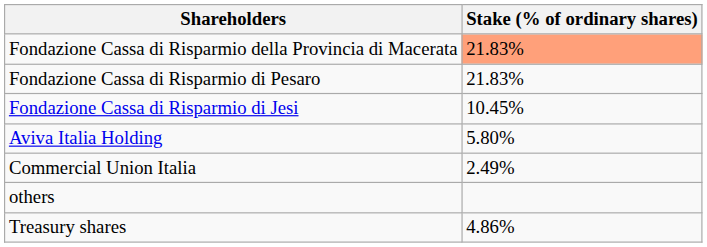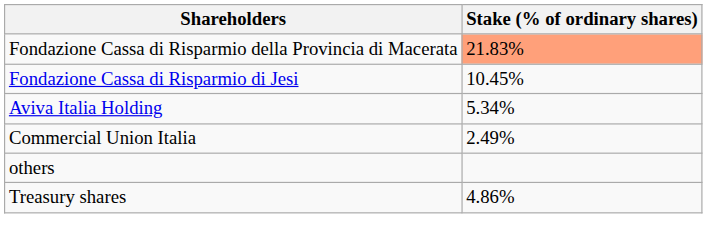- row: Fondazione Cassa di Risparmio di Pesaro | 21.83%
Aviva Italia Holding | Stake (% of ordinary shares): 5.80% -> 5.34%
